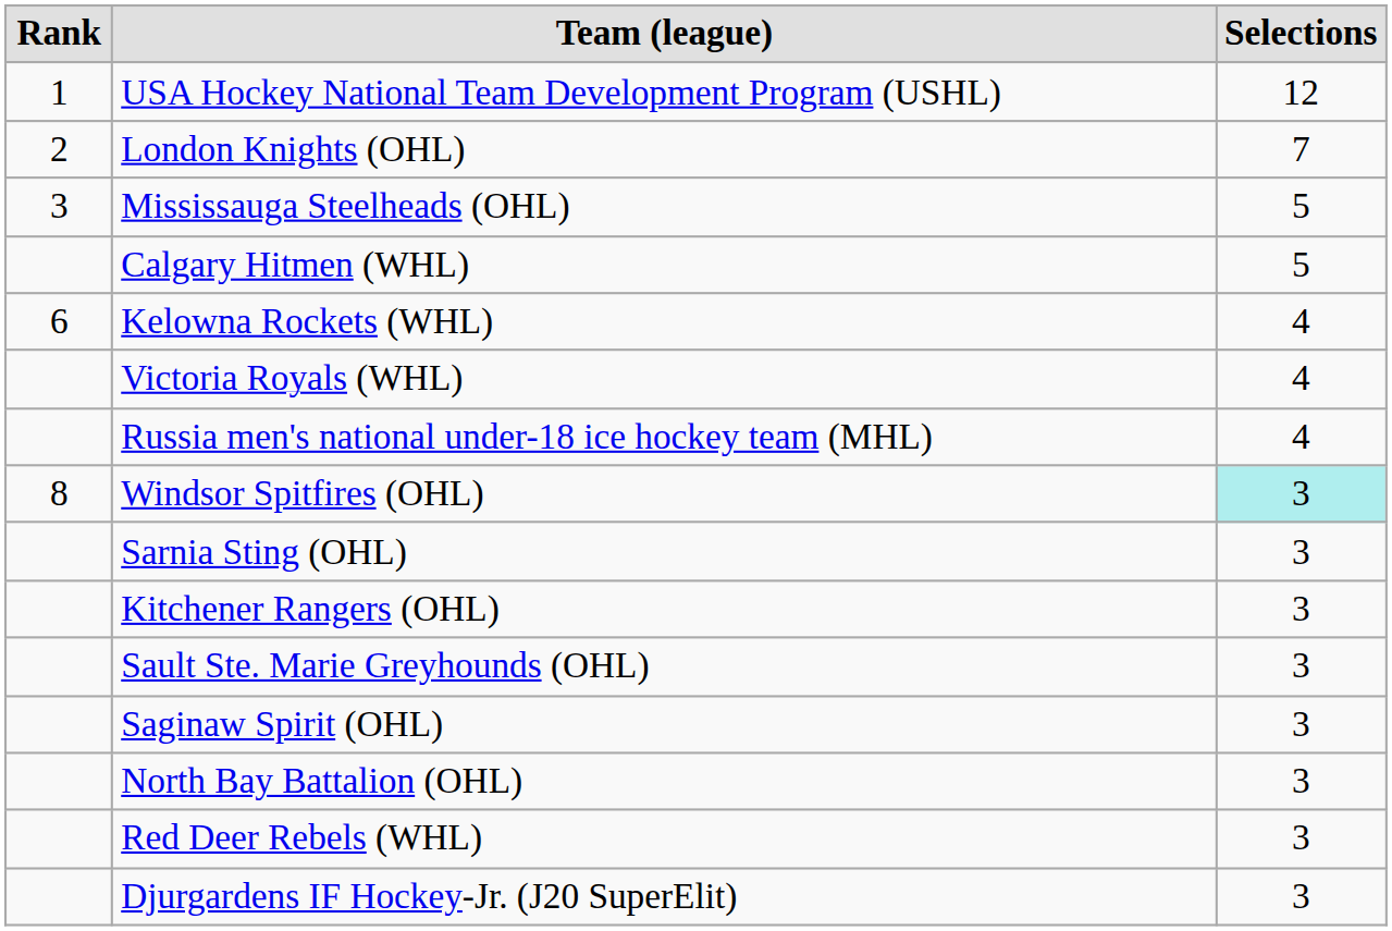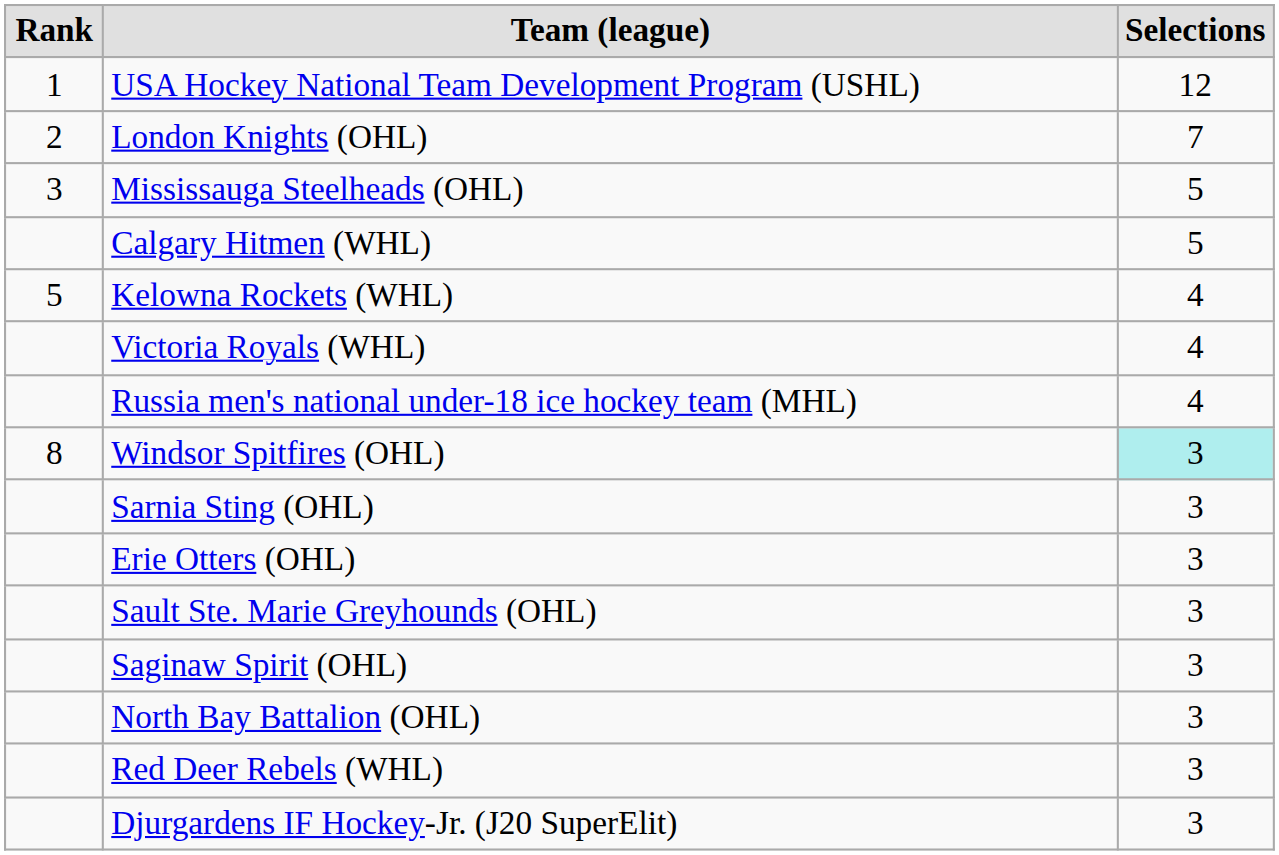Kelowna Rockets (WHL) | Rank: 6 -> 5
- row: Kitchener Rangers (OHL) | 3
+ row: Erie Otters (OHL) | 3
